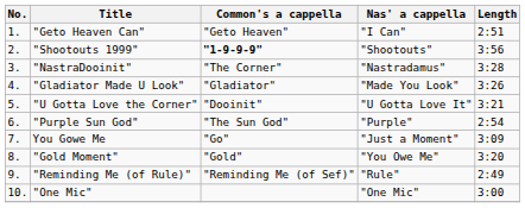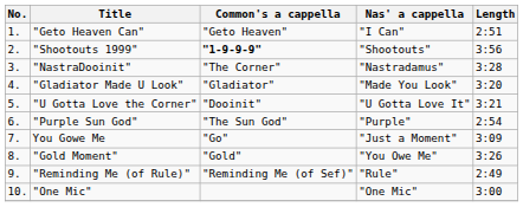"Gladiator Made U Look" | Length: 3:26 -> 3:20
"Gold Moment" | Length: 3:20 -> 3:26
